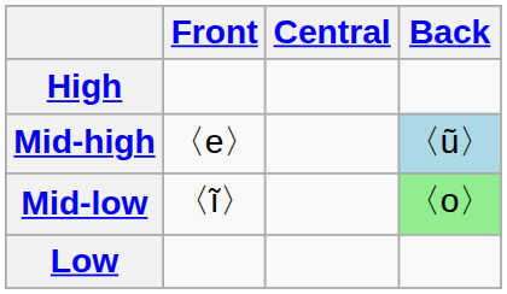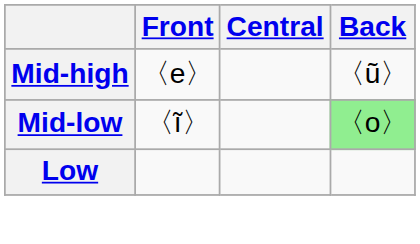- row: High
Mid-high | Back: lightblue background -> no background
